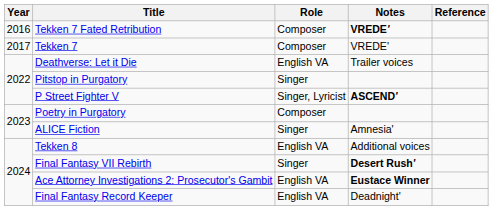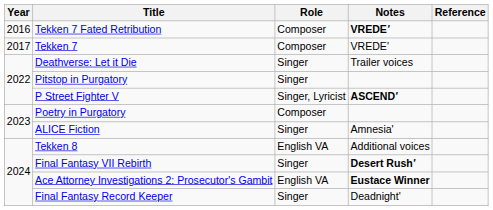Deathverse: Let it Die | Role: English VA -> Singer
Final Fantasy Record Keeper | Role: English VA -> Singer
